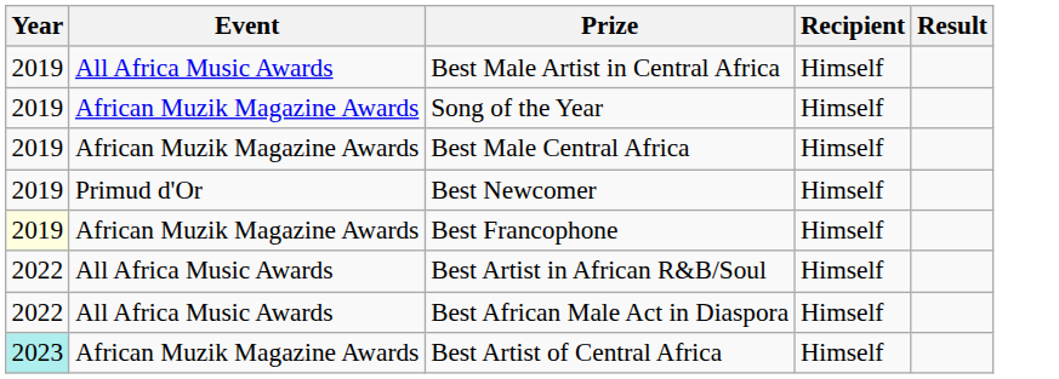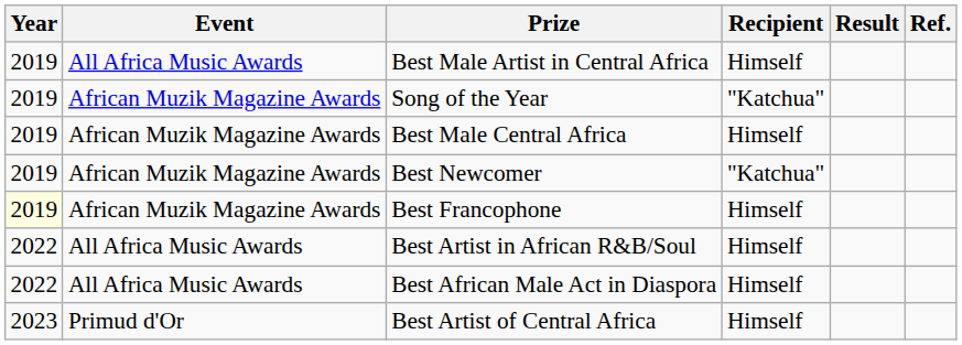+ column: Ref.
Song of the Year | Recipient: Himself -> "Katchua"
Best Newcomer | Event: Primud d'Or -> African Muzik Magazine Awards
Best Newcomer | Recipient: Himself -> "Katchua"
Best Artist of Central Africa | Year: paleturquoise background -> no background
Best Artist of Central Africa | Event: African Muzik Magazine Awards -> Primud d'Or
